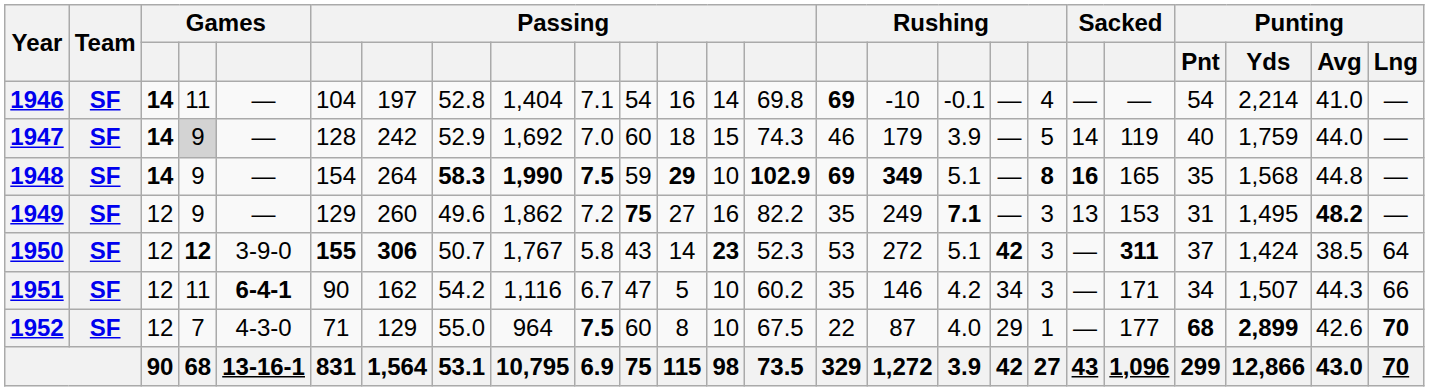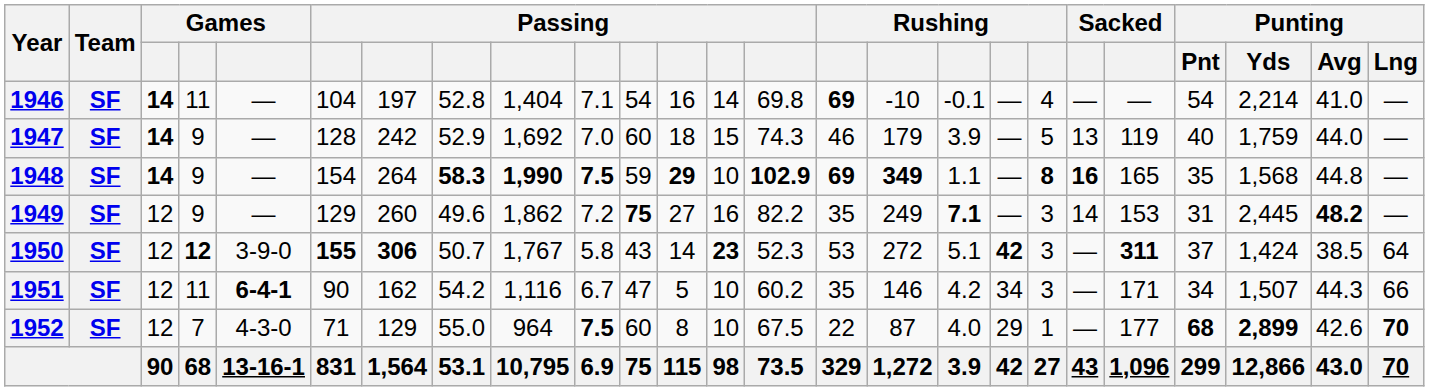1947 | column 4: lightgrey background -> no background
1947 | column 20: 14 -> 13
1948 | column 17: 5.1 -> 1.1
1949 | column 20: 13 -> 14
1949 | Punting / Yds: 1,495 -> 2,445
